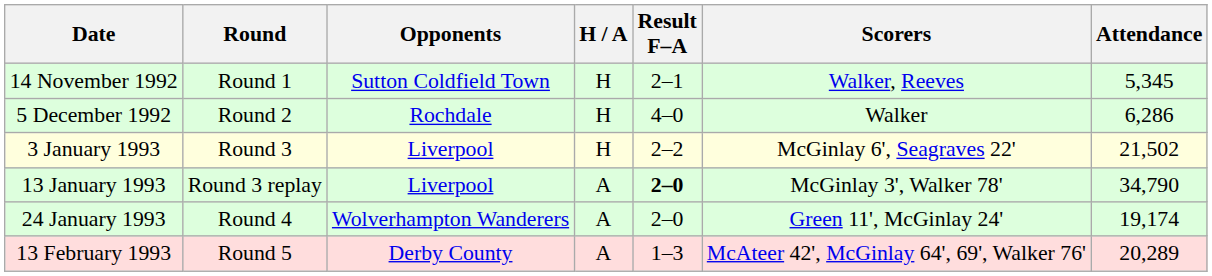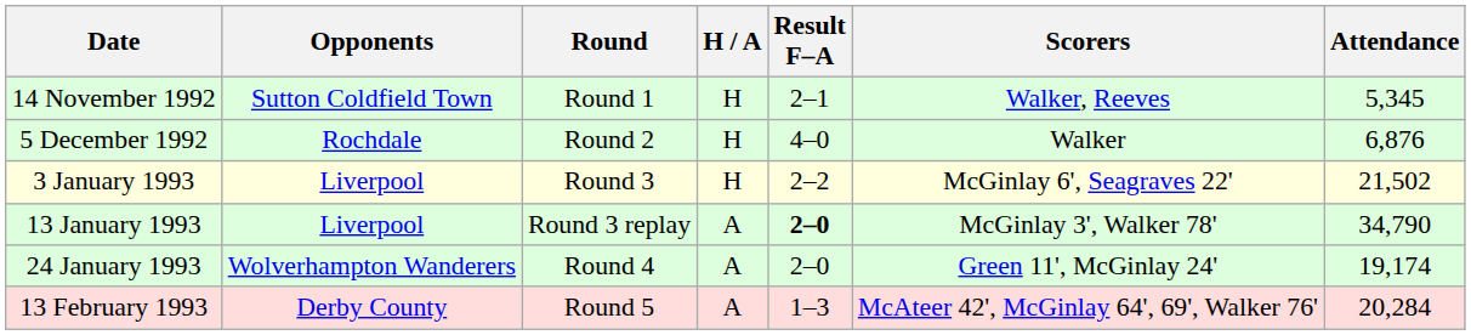columns swapped: Round <-> Opponents
5 December 1992 | Attendance: 6,286 -> 6,876
13 February 1993 | Attendance: 20,289 -> 20,284
